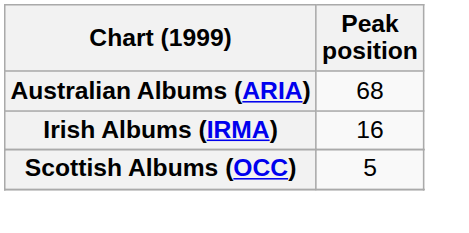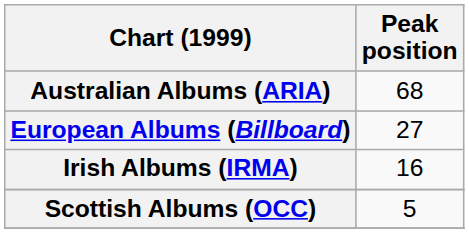+ row: European Albums (Billboard) | 27
